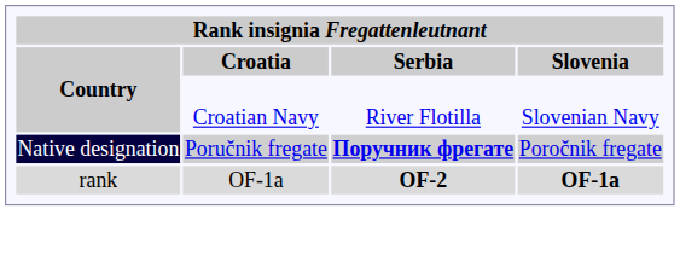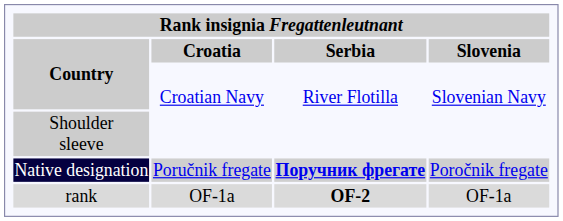+ row: Shoulder sleeve
rank | Slovenia: bold -> normal
